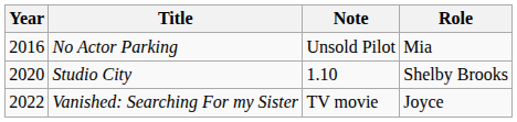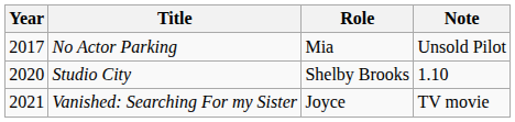columns swapped: Role <-> Note
No Actor Parking | Year: 2016 -> 2017
Vanished: Searching For my Sister | Year: 2022 -> 2021
